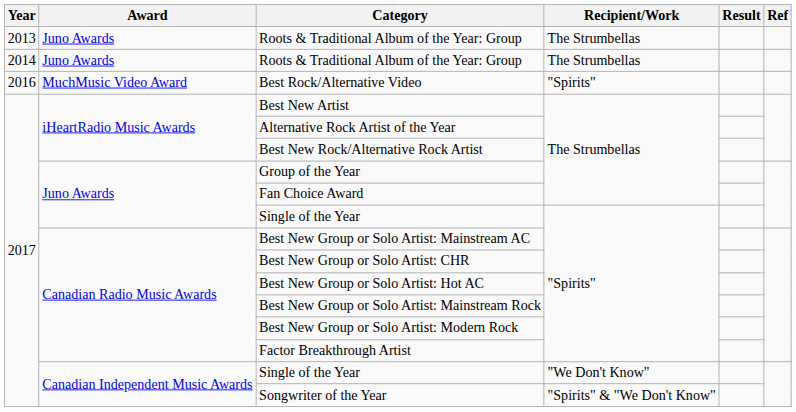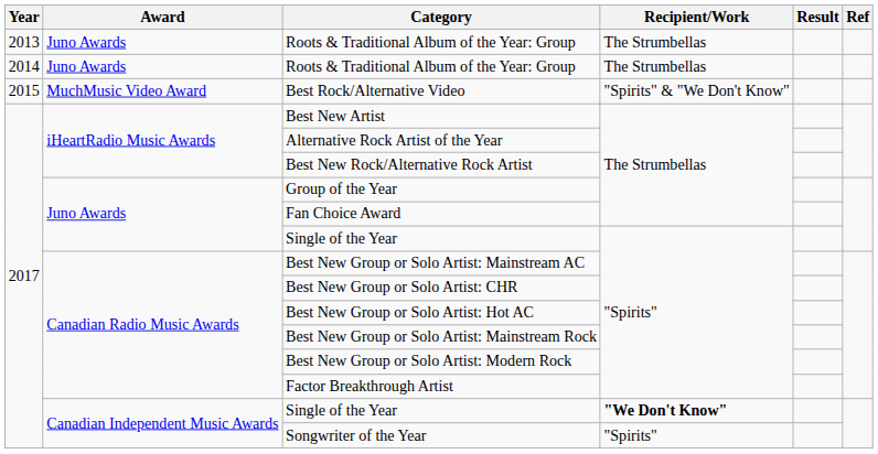Best Rock/Alternative Video | Year: 2016 -> 2015
Best Rock/Alternative Video | Recipient/Work: "Spirits" -> "Spirits" & "We Don't Know"
Canadian Independent Music Awards / Single of the Year | Recipient/Work: normal -> bold
Songwriter of the Year | Recipient/Work: "Spirits" & "We Don't Know" -> "Spirits"
